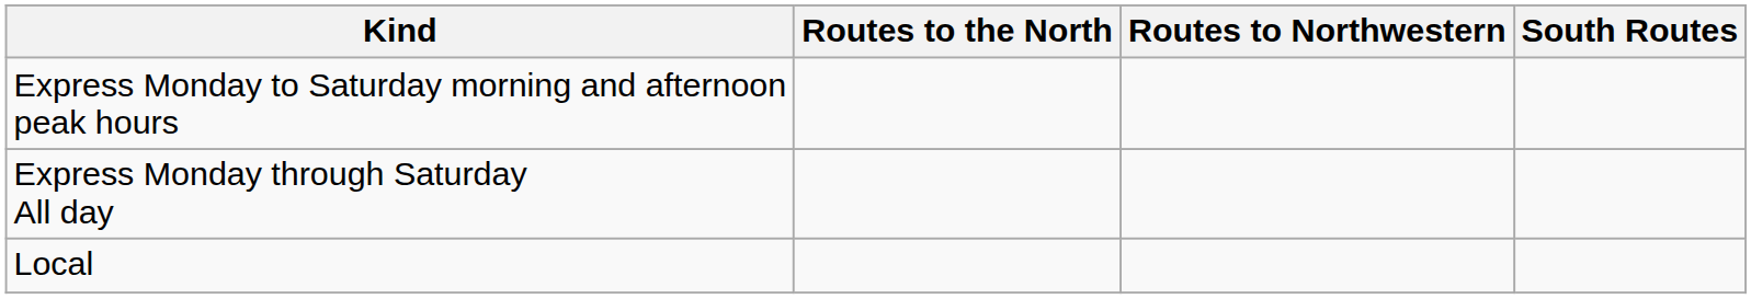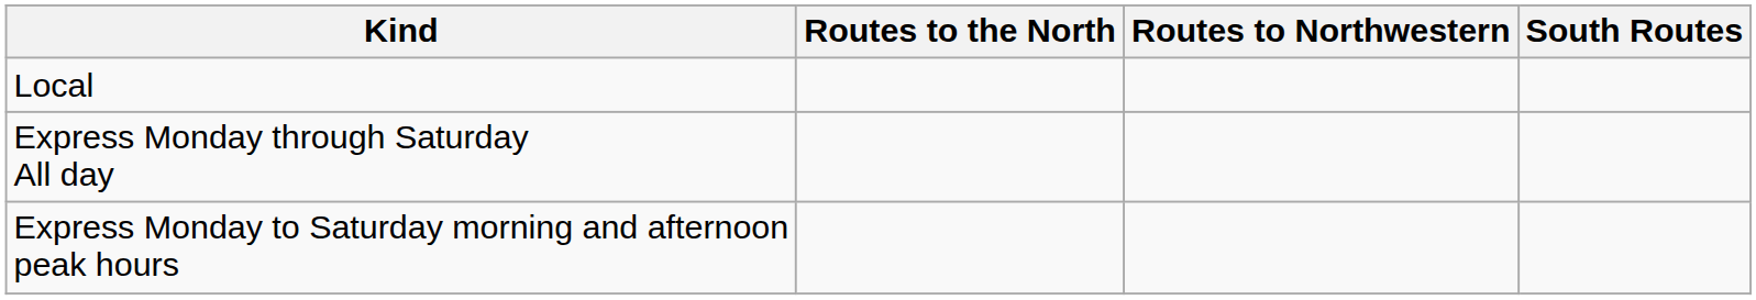rows swapped: Local <-> Express Monday to Saturday morning and afternoon peak hours
